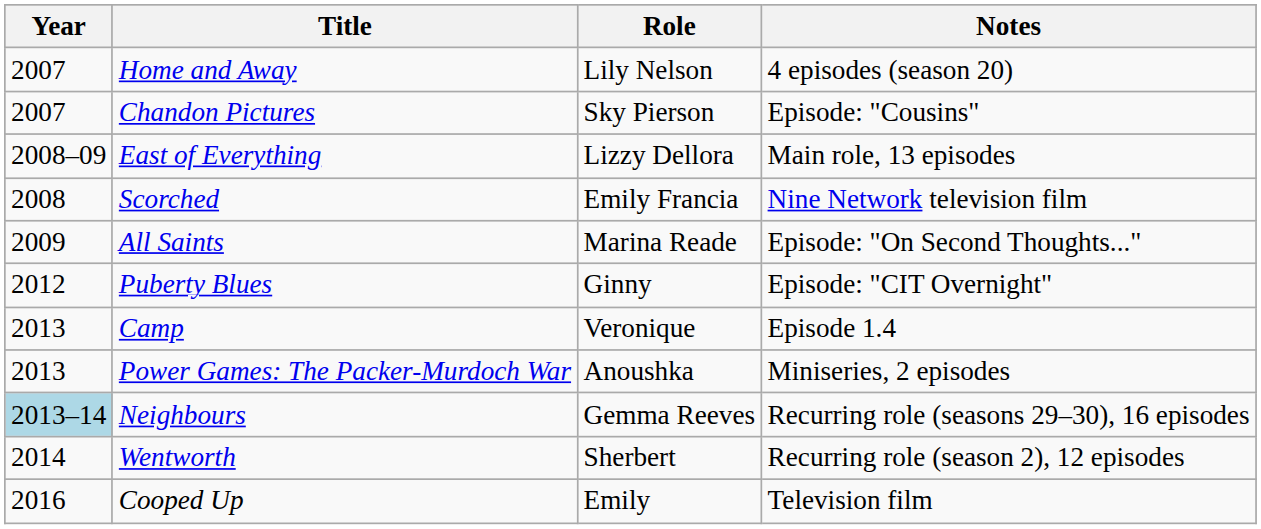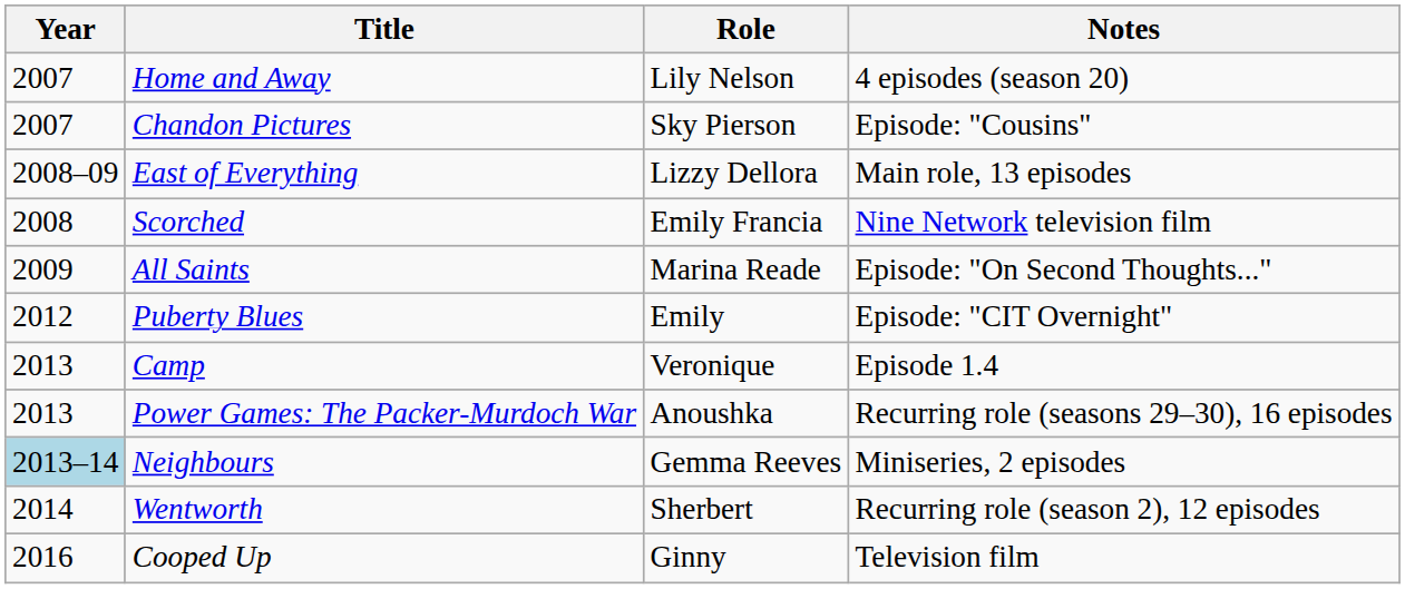Puberty Blues | Role: Ginny -> Emily
Power Games: The Packer-Murdoch War | Notes: Miniseries, 2 episodes -> Recurring role (seasons 29–30), 16 episodes
Neighbours | Notes: Recurring role (seasons 29–30), 16 episodes -> Miniseries, 2 episodes
Cooped Up | Role: Emily -> Ginny
